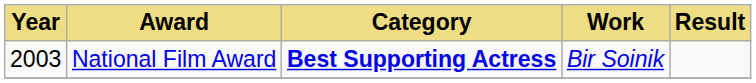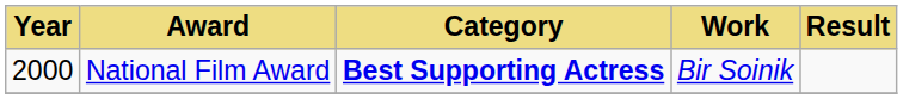National Film Award | Year: 2003 -> 2000
